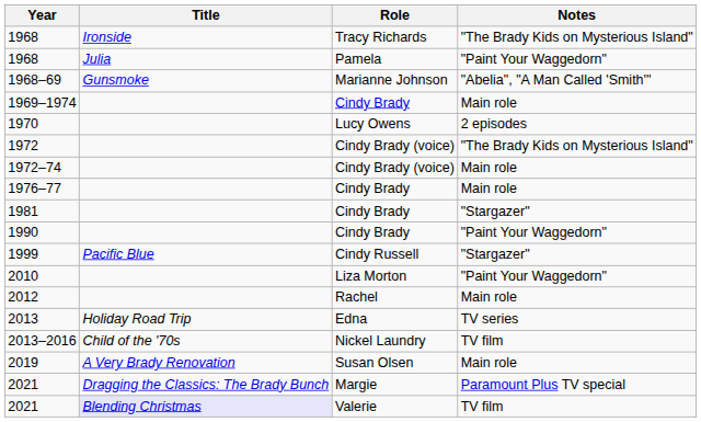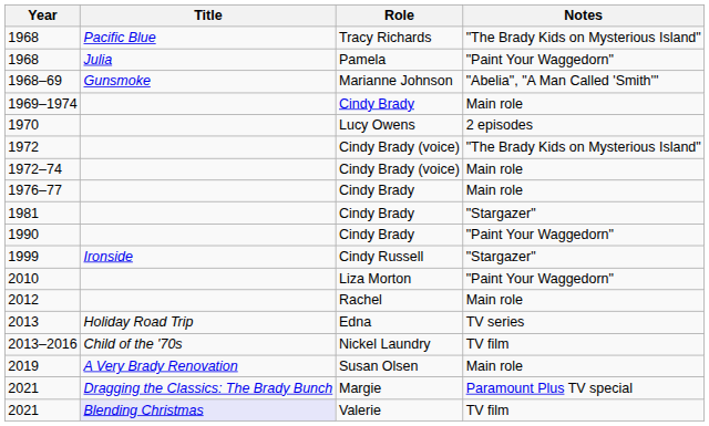1968 / Tracy Richards | Title: Ironside -> Pacific Blue
1999 | Title: Pacific Blue -> Ironside
